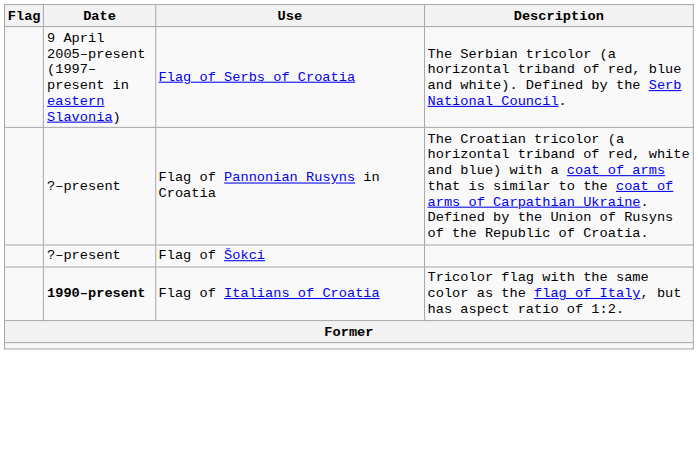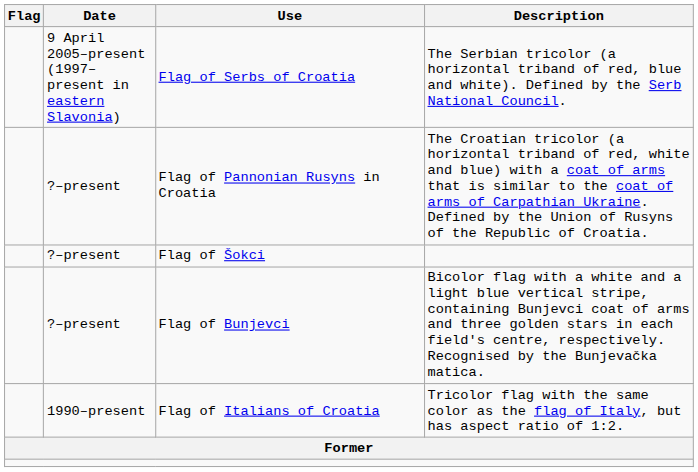+ row: ?–present | Flag of Bunjevci | Bicolor flag with a white and a light blue vertical stripe, containing Bunjevci coat of arms and three golden stars in each field's centre, respectively. Recognised by the Bunjevačka matica.
Flag of Italians of Croatia | Date: bold -> normal
